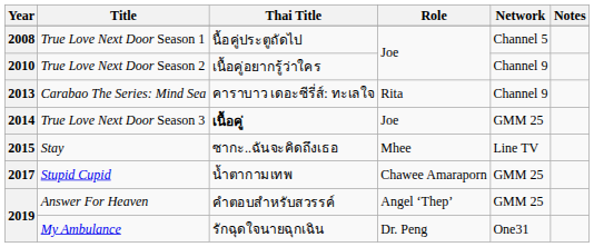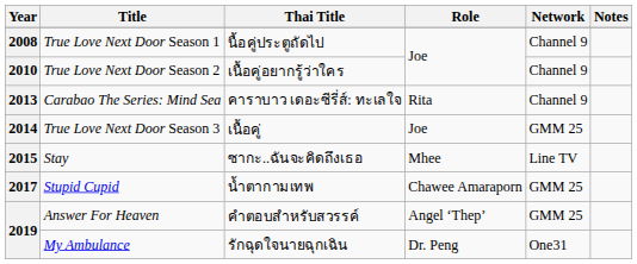True Love Next Door Season 1 | Network: Channel 5 -> Channel 9
True Love Next Door Season 3 | Thai Title: bold -> normal
